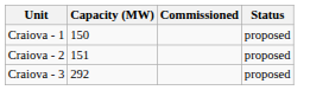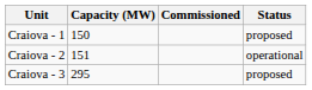Craiova - 2 | Status: proposed -> operational
Craiova - 3 | Capacity (MW): 292 -> 295
